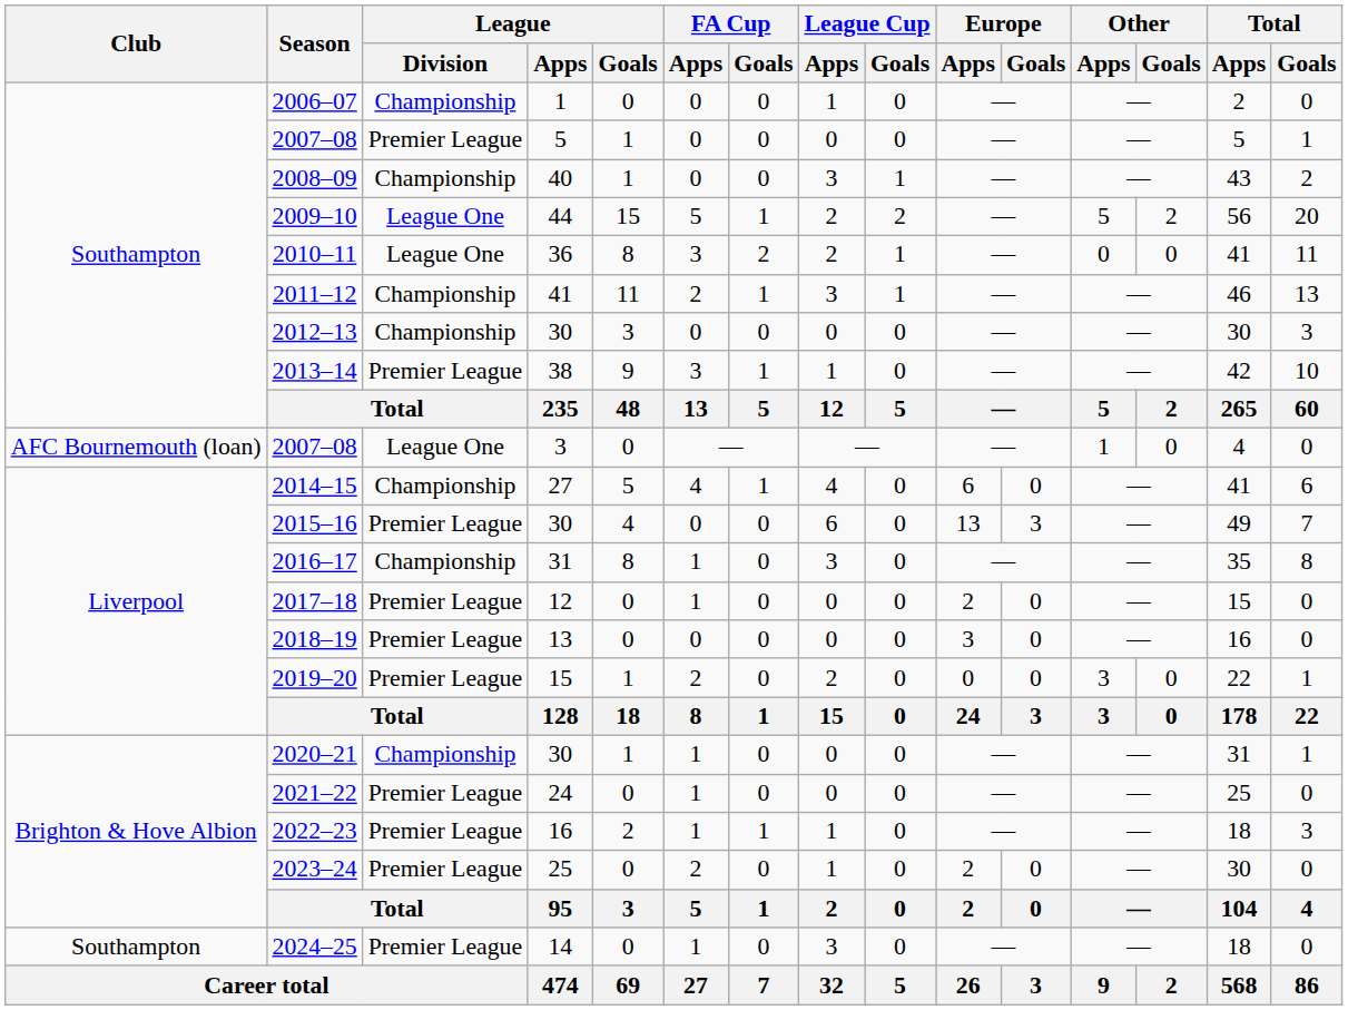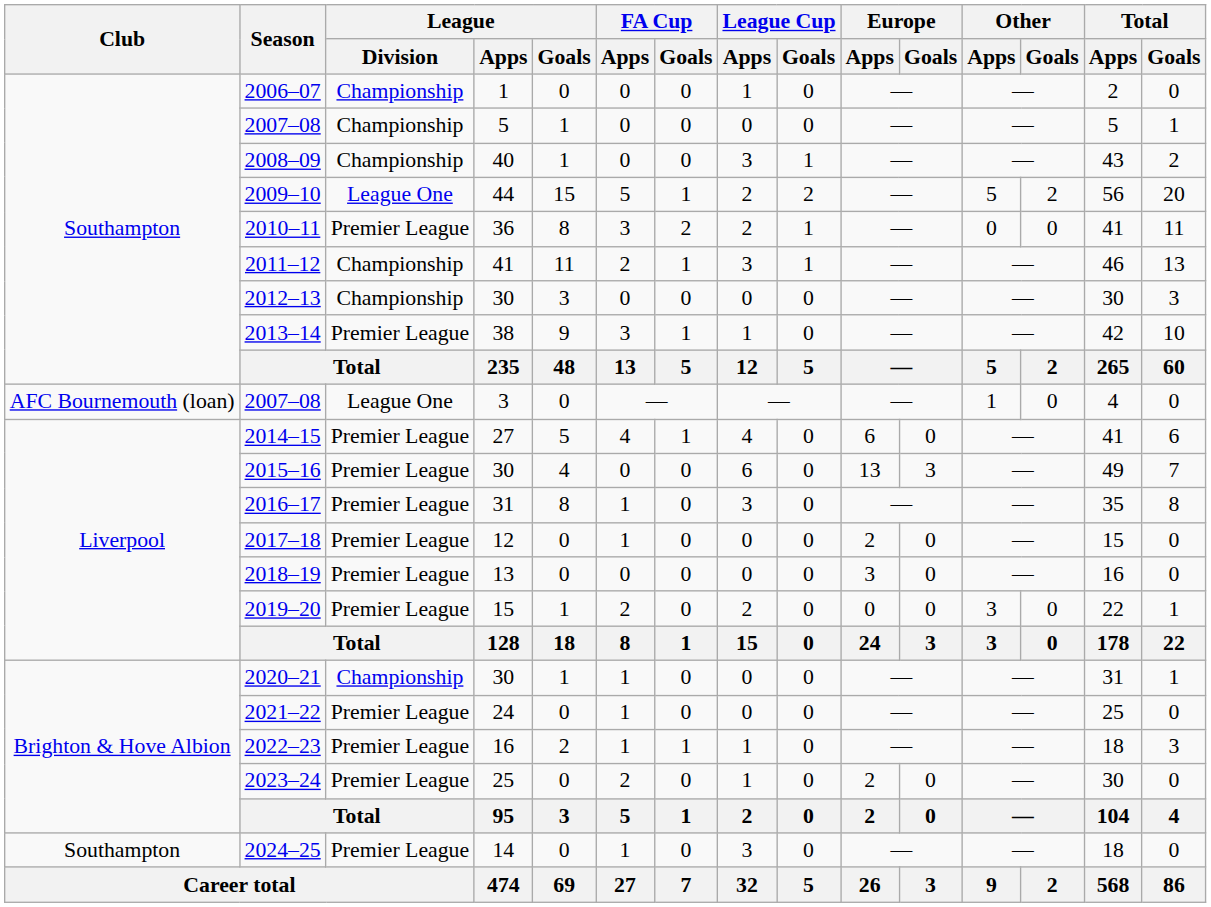2007–08 / 5 | League / Division: Premier League -> Championship
2010–11 | League / Division: League One -> Premier League
2014–15 | League / Division: Championship -> Premier League
2016–17 | League / Division: Championship -> Premier League
